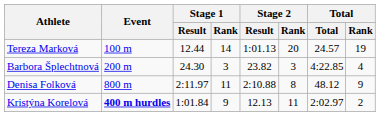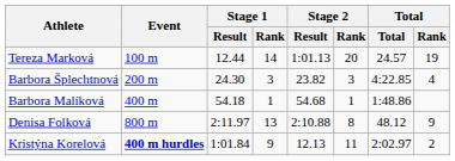+ row: Barbora Malíková | 400 m | 54.18 | 1 | 54.68 | 1 | 1:48.86
Denisa Folková | Stage 1 / Rank: 11 -> 13
